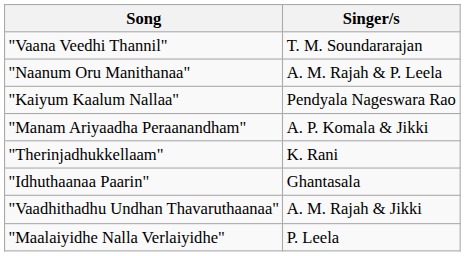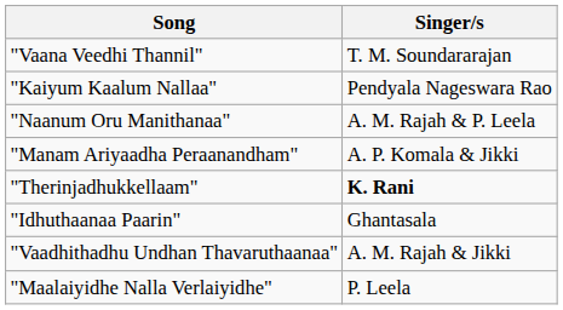rows swapped: "Naanum Oru Manithanaa" <-> "Kaiyum Kaalum Nallaa"
"Therinjadhukkellaam" | Singer/s: normal -> bold
